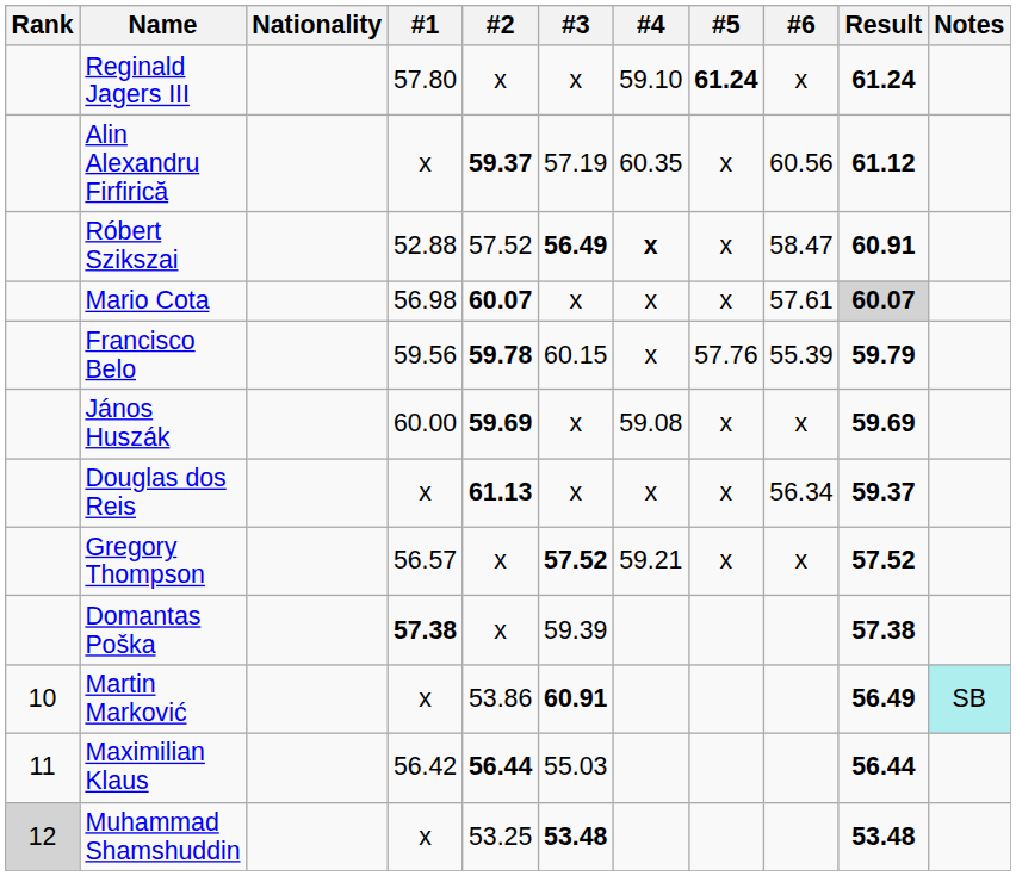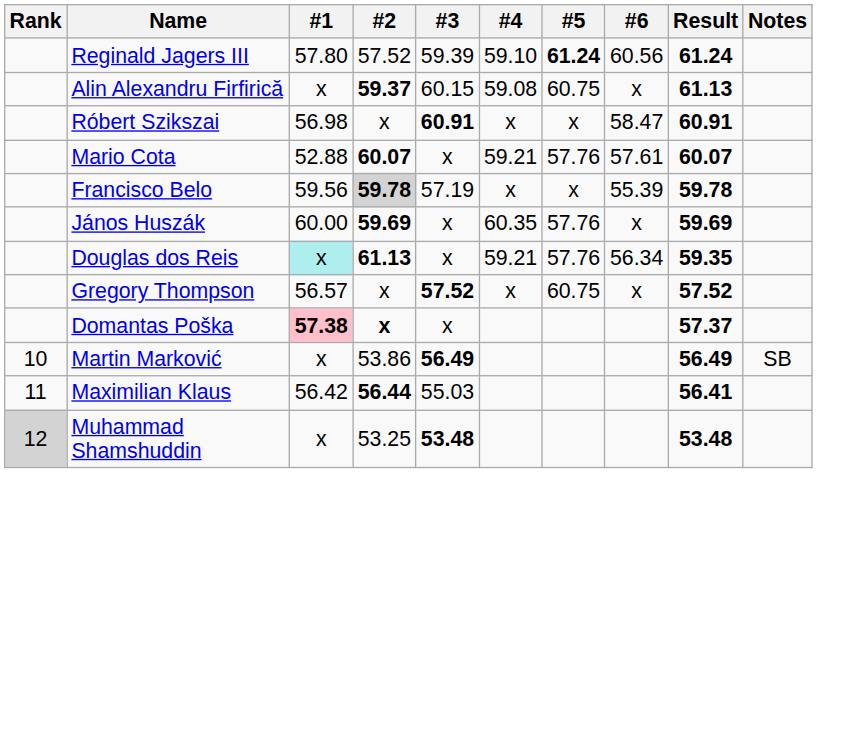- column: Nationality
Reginald Jagers III | #2: x -> 57.52
Reginald Jagers III | #3: x -> 59.39
Reginald Jagers III | #6: x -> 60.56
Alin Alexandru Firfirică | #3: 57.19 -> 60.15
Alin Alexandru Firfirică | #4: 60.35 -> 59.08
Alin Alexandru Firfirică | #5: x -> 60.75
Alin Alexandru Firfirică | #6: 60.56 -> x
Alin Alexandru Firfirică | Result: 61.12 -> 61.13
Róbert Szikszai | #1: 52.88 -> 56.98
Róbert Szikszai | #2: 57.52 -> x
Róbert Szikszai | #3: 56.49 -> 60.91
Róbert Szikszai | #4: bold -> normal
Mario Cota | #1: 56.98 -> 52.88
Mario Cota | #4: x -> 59.21
Mario Cota | #5: x -> 57.76
Mario Cota | Result: lightgrey background -> no background
Francisco Belo | #2: no background -> lightgrey background
Francisco Belo | #3: 60.15 -> 57.19
Francisco Belo | #5: 57.76 -> x
Francisco Belo | Result: 59.79 -> 59.78
János Huszák | #4: 59.08 -> 60.35
János Huszák | #5: x -> 57.76
Douglas dos Reis | #1: no background -> paleturquoise background
Douglas dos Reis | #4: x -> 59.21
Douglas dos Reis | #5: x -> 57.76
Douglas dos Reis | Result: 59.37 -> 59.35
Gregory Thompson | #4: 59.21 -> x
Gregory Thompson | #5: x -> 60.75
Domantas Poška | #1: no background -> pink background
Domantas Poška | #2: normal -> bold
Domantas Poška | #3: 59.39 -> x
Domantas Poška | Result: 57.38 -> 57.37
Martin Marković | #3: 60.91 -> 56.49
Martin Marković | Notes: paleturquoise background -> no background
Maximilian Klaus | Result: 56.44 -> 56.41
